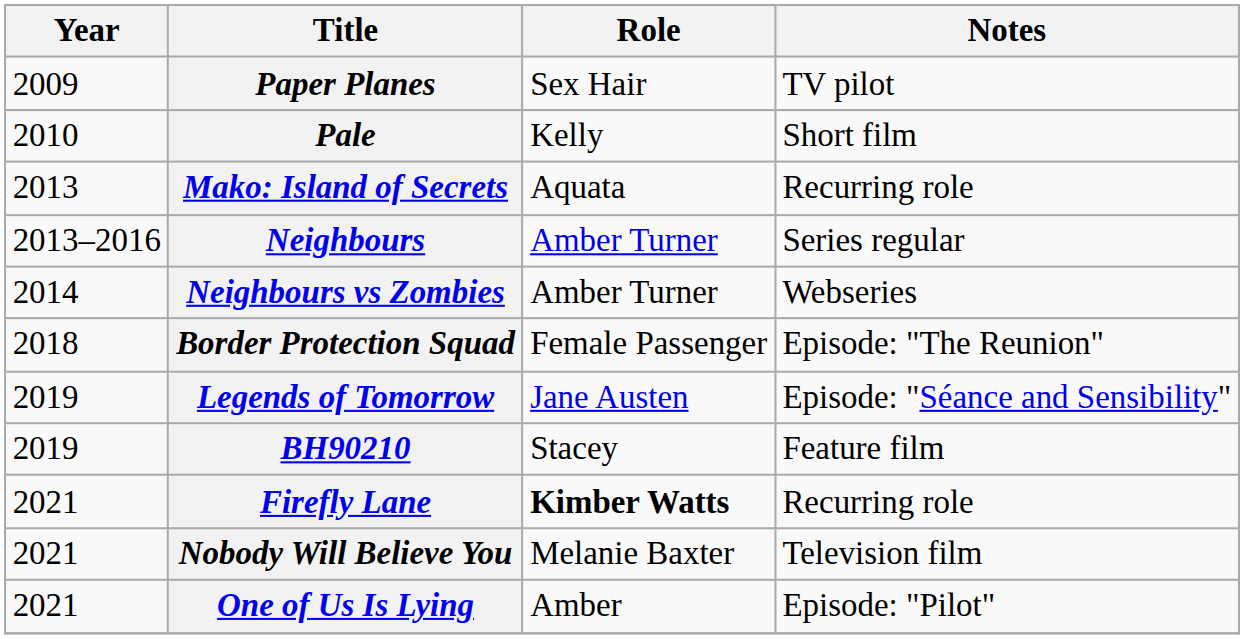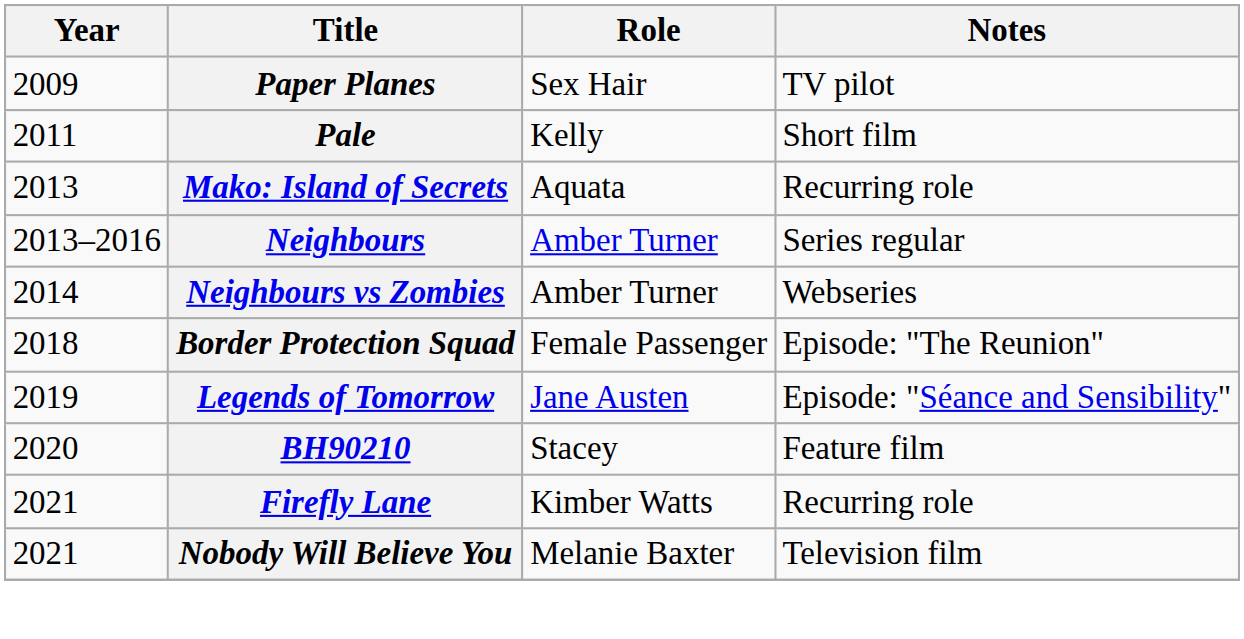Pale | Year: 2010 -> 2011
BH90210 | Year: 2019 -> 2020
Firefly Lane | Role: bold -> normal
- row: 2021 | One of Us Is Lying | Amber | Episode: "Pilot"
